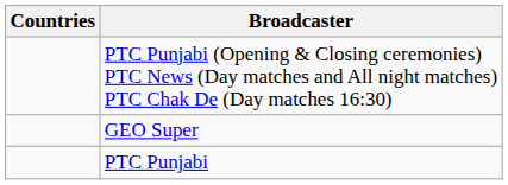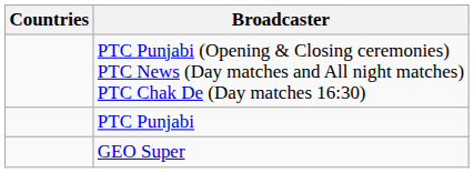rows swapped: PTC Punjabi <-> GEO Super
